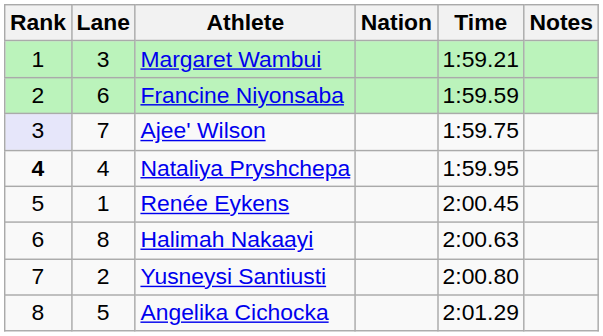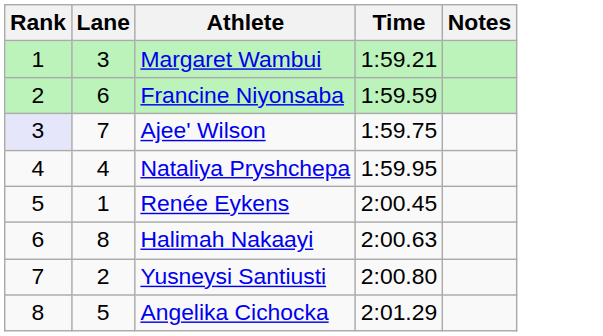- column: Nation
Nataliya Pryshchepa | Rank: bold -> normal
